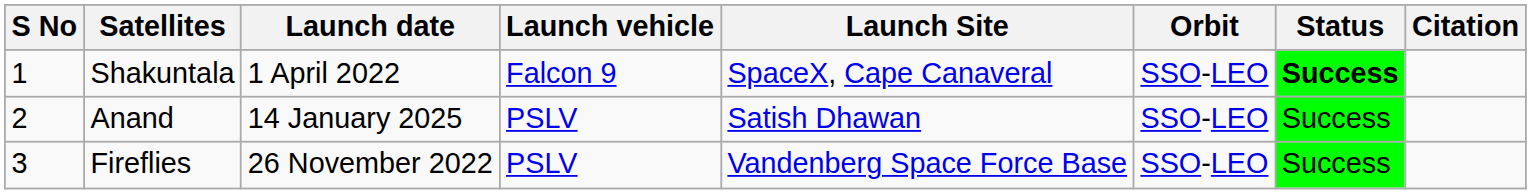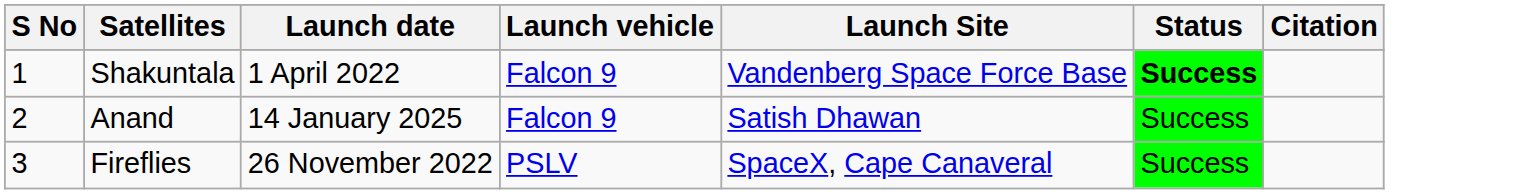- column: Orbit | SSO-LEO | SSO-LEO | SSO-LEO
Shakuntala | Launch Site: SpaceX, Cape Canaveral -> Vandenberg Space Force Base
Anand | Launch vehicle: PSLV -> Falcon 9
Fireflies | Launch Site: Vandenberg Space Force Base -> SpaceX, Cape Canaveral
